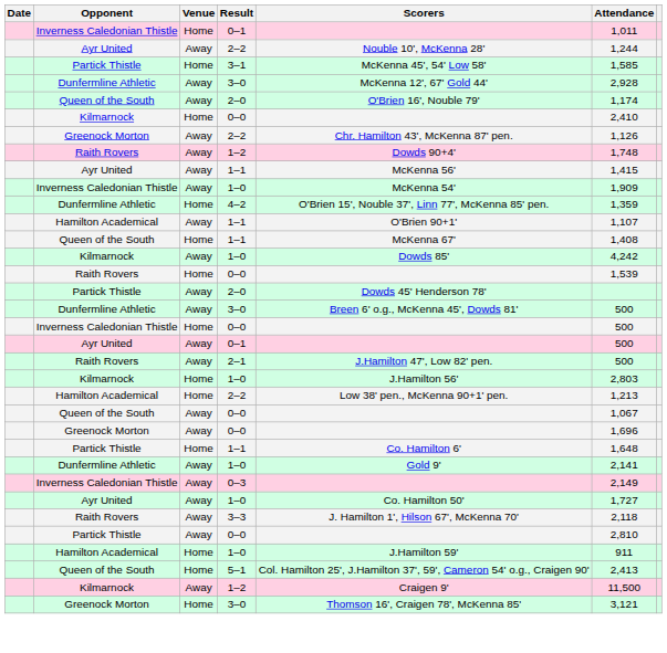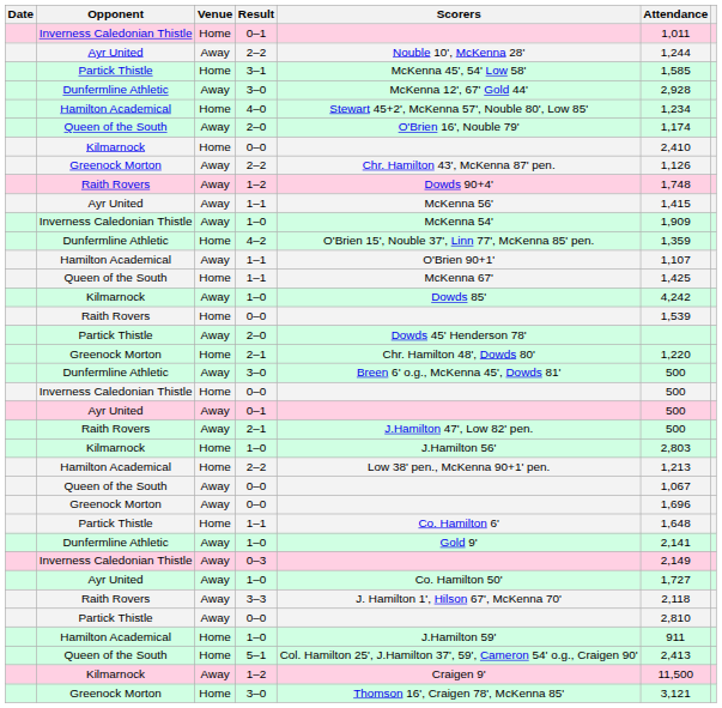+ row: Hamilton Academical | Home | 4–0 | Stewart 45+2', McKenna 57', Nouble 80', Low 85' | 1,234
Queen of the South / 1–1 | Attendance: 1,408 -> 1,425
+ row: Greenock Morton | Home | 2–1 | Chr. Hamilton 48', Dowds 80' | 1,220
